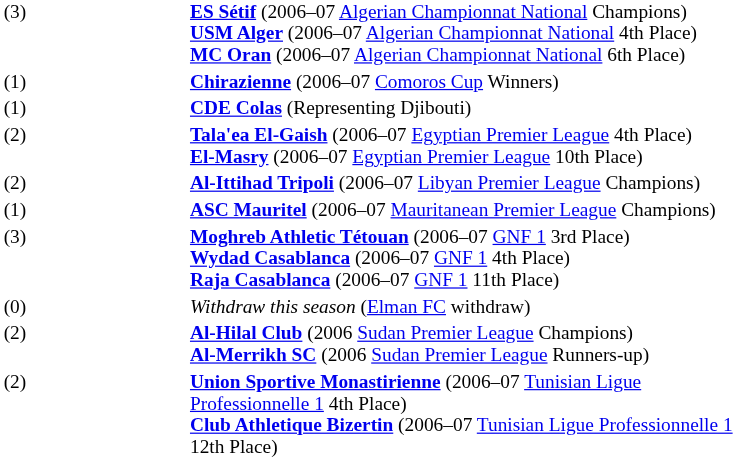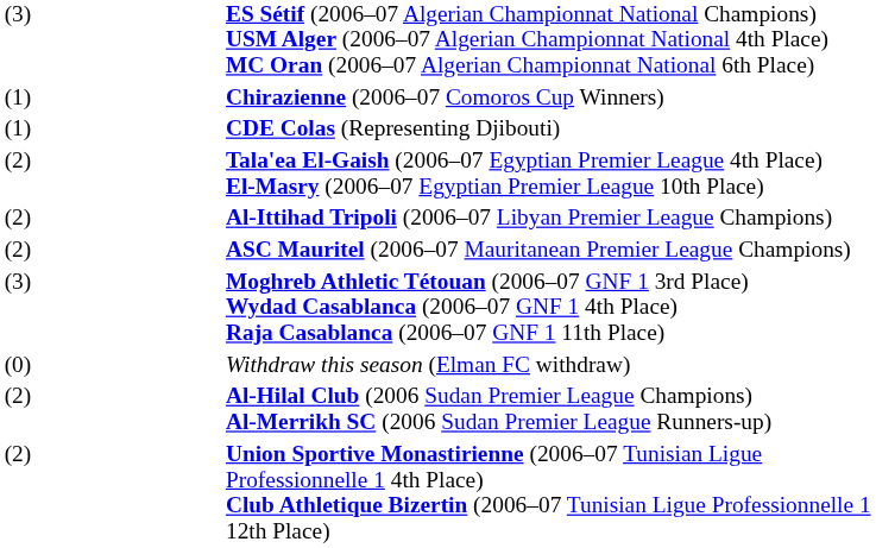ASC Mauritel (2006–07 Mauritanean Premier League Champions) | column 1: (1) -> (2)
